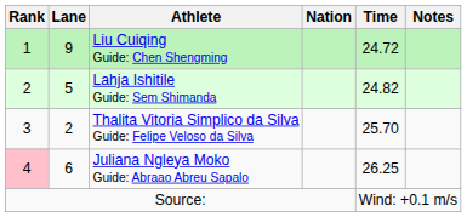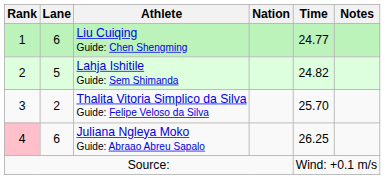Liu Cuiqing Guide: Chen Shengming | Lane: 9 -> 6
Liu Cuiqing Guide: Chen Shengming | Time: 24.72 -> 24.77
